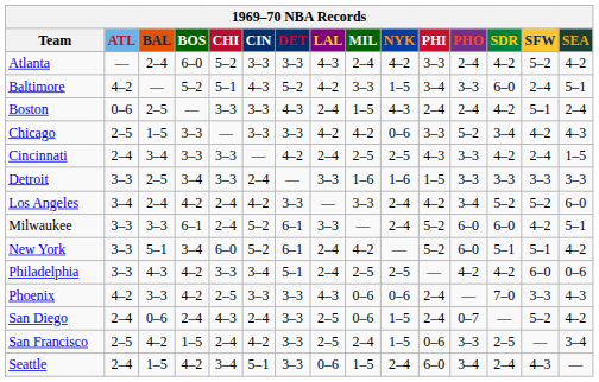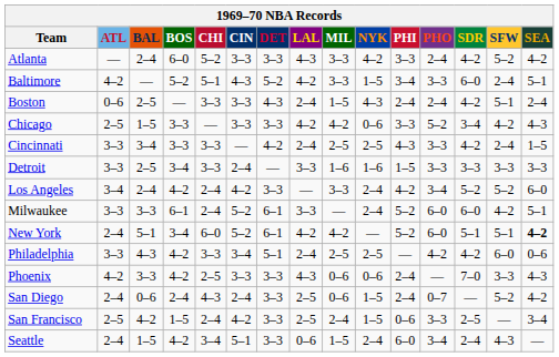Atlanta | MIL: 2–4 -> 3–3
Cincinnati | ATL: 2–4 -> 3–3
New York | ATL: 3–3 -> 2–4
New York | LAL: 2–4 -> 4–2
New York | SEA: normal -> bold
